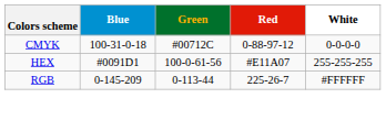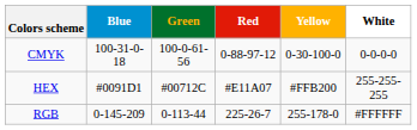+ column: Yellow | 0-30-100-0 | #FFB200 | 255-178-0
CMYK | Green: #00712C -> 100-0-61-56
HEX | Green: 100-0-61-56 -> #00712C
